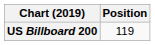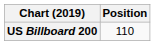US Billboard 200 | Position: 119 -> 110
